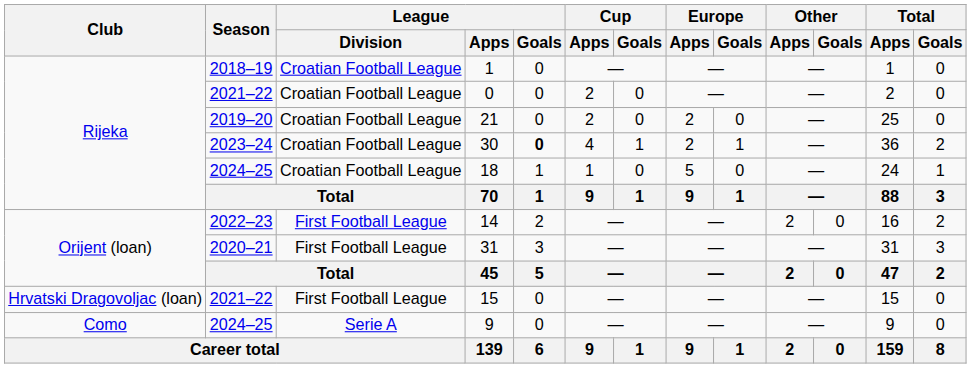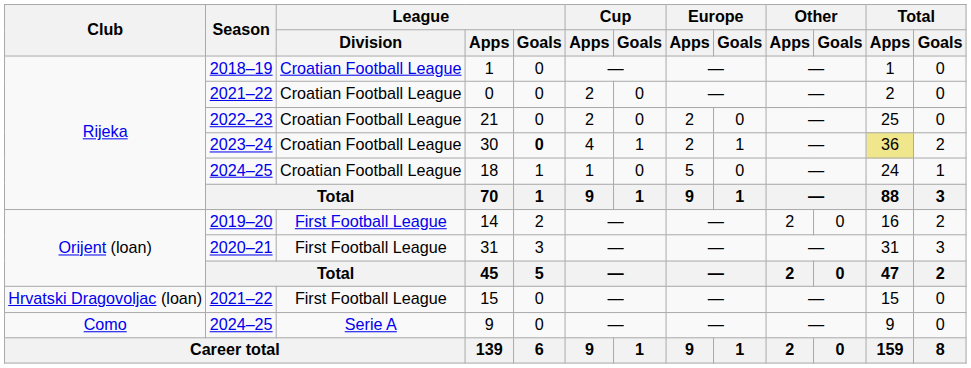21 | Season: 2019–20 -> 2022–23
30 | Total / Apps: no background -> khaki background
14 | Season: 2022–23 -> 2019–20
